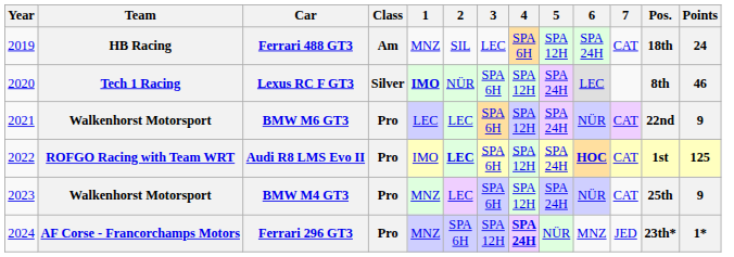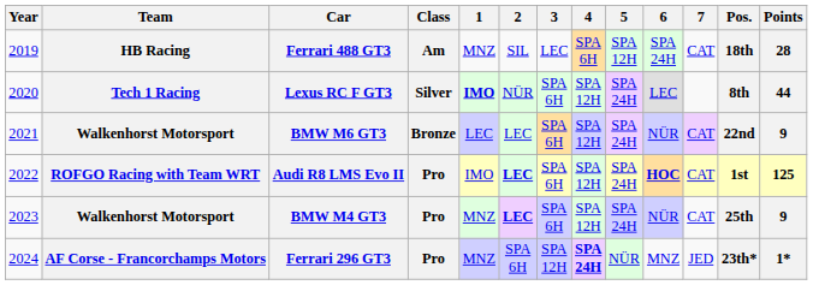Ferrari 488 GT3 | Points: 24 -> 28
Lexus RC F GT3 | Points: 46 -> 44
BMW M6 GT3 | Class: Pro -> Bronze
BMW M4 GT3 | 2: normal -> bold
